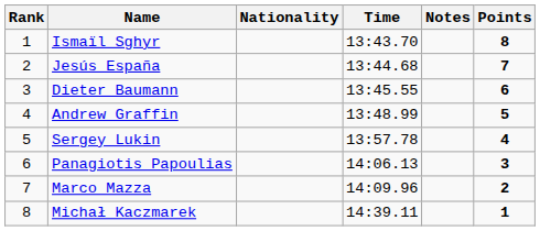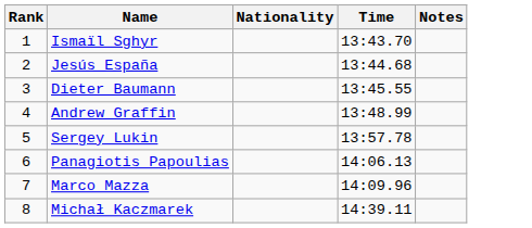- column: Points | 8 | 7 | 6 | 5 | 4 | 3 | 2 | 1
